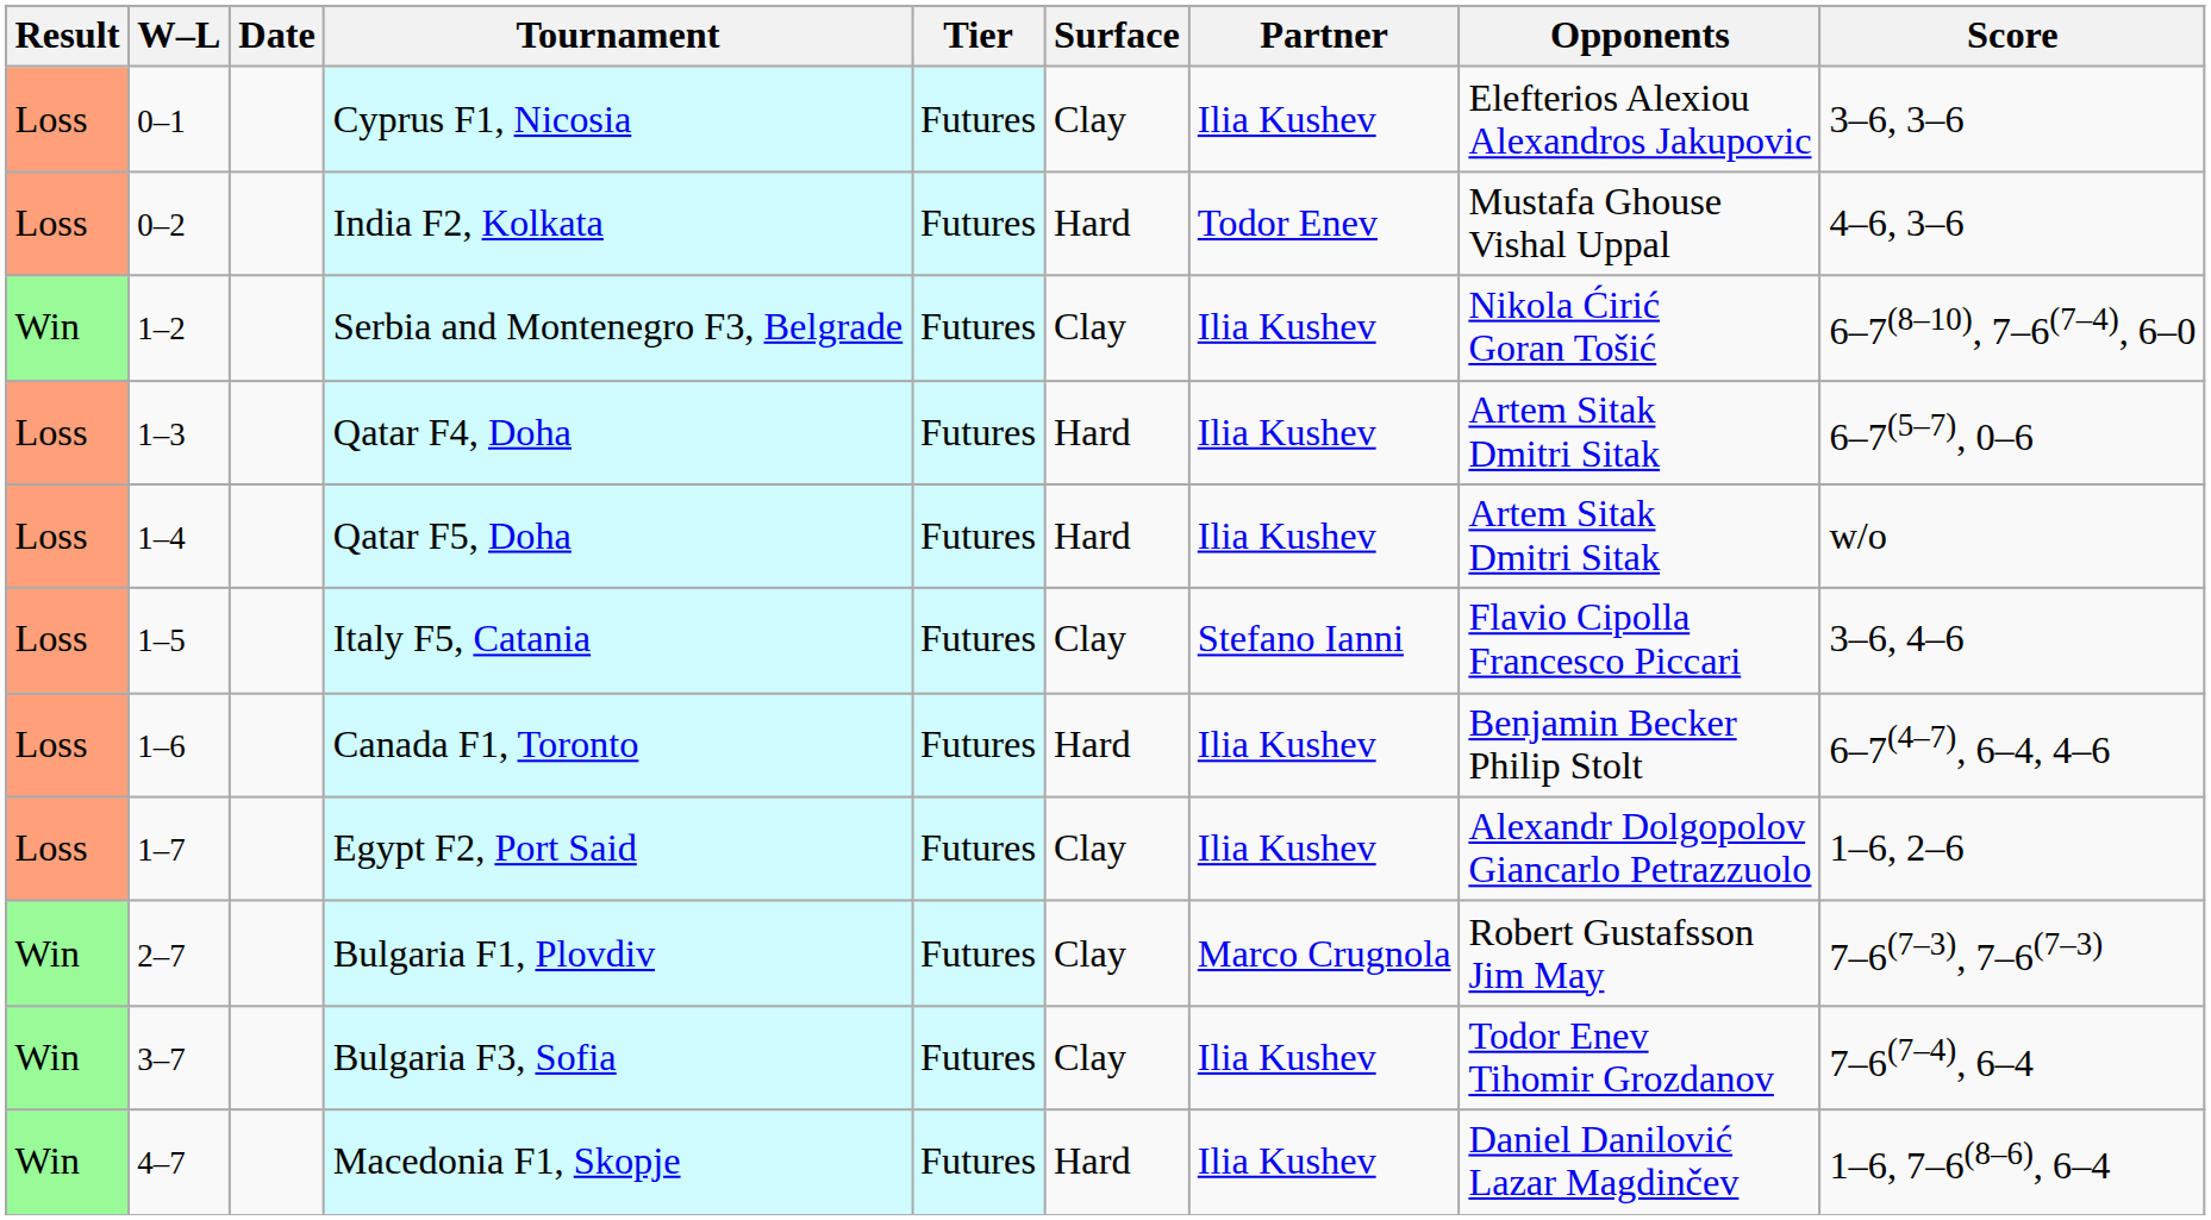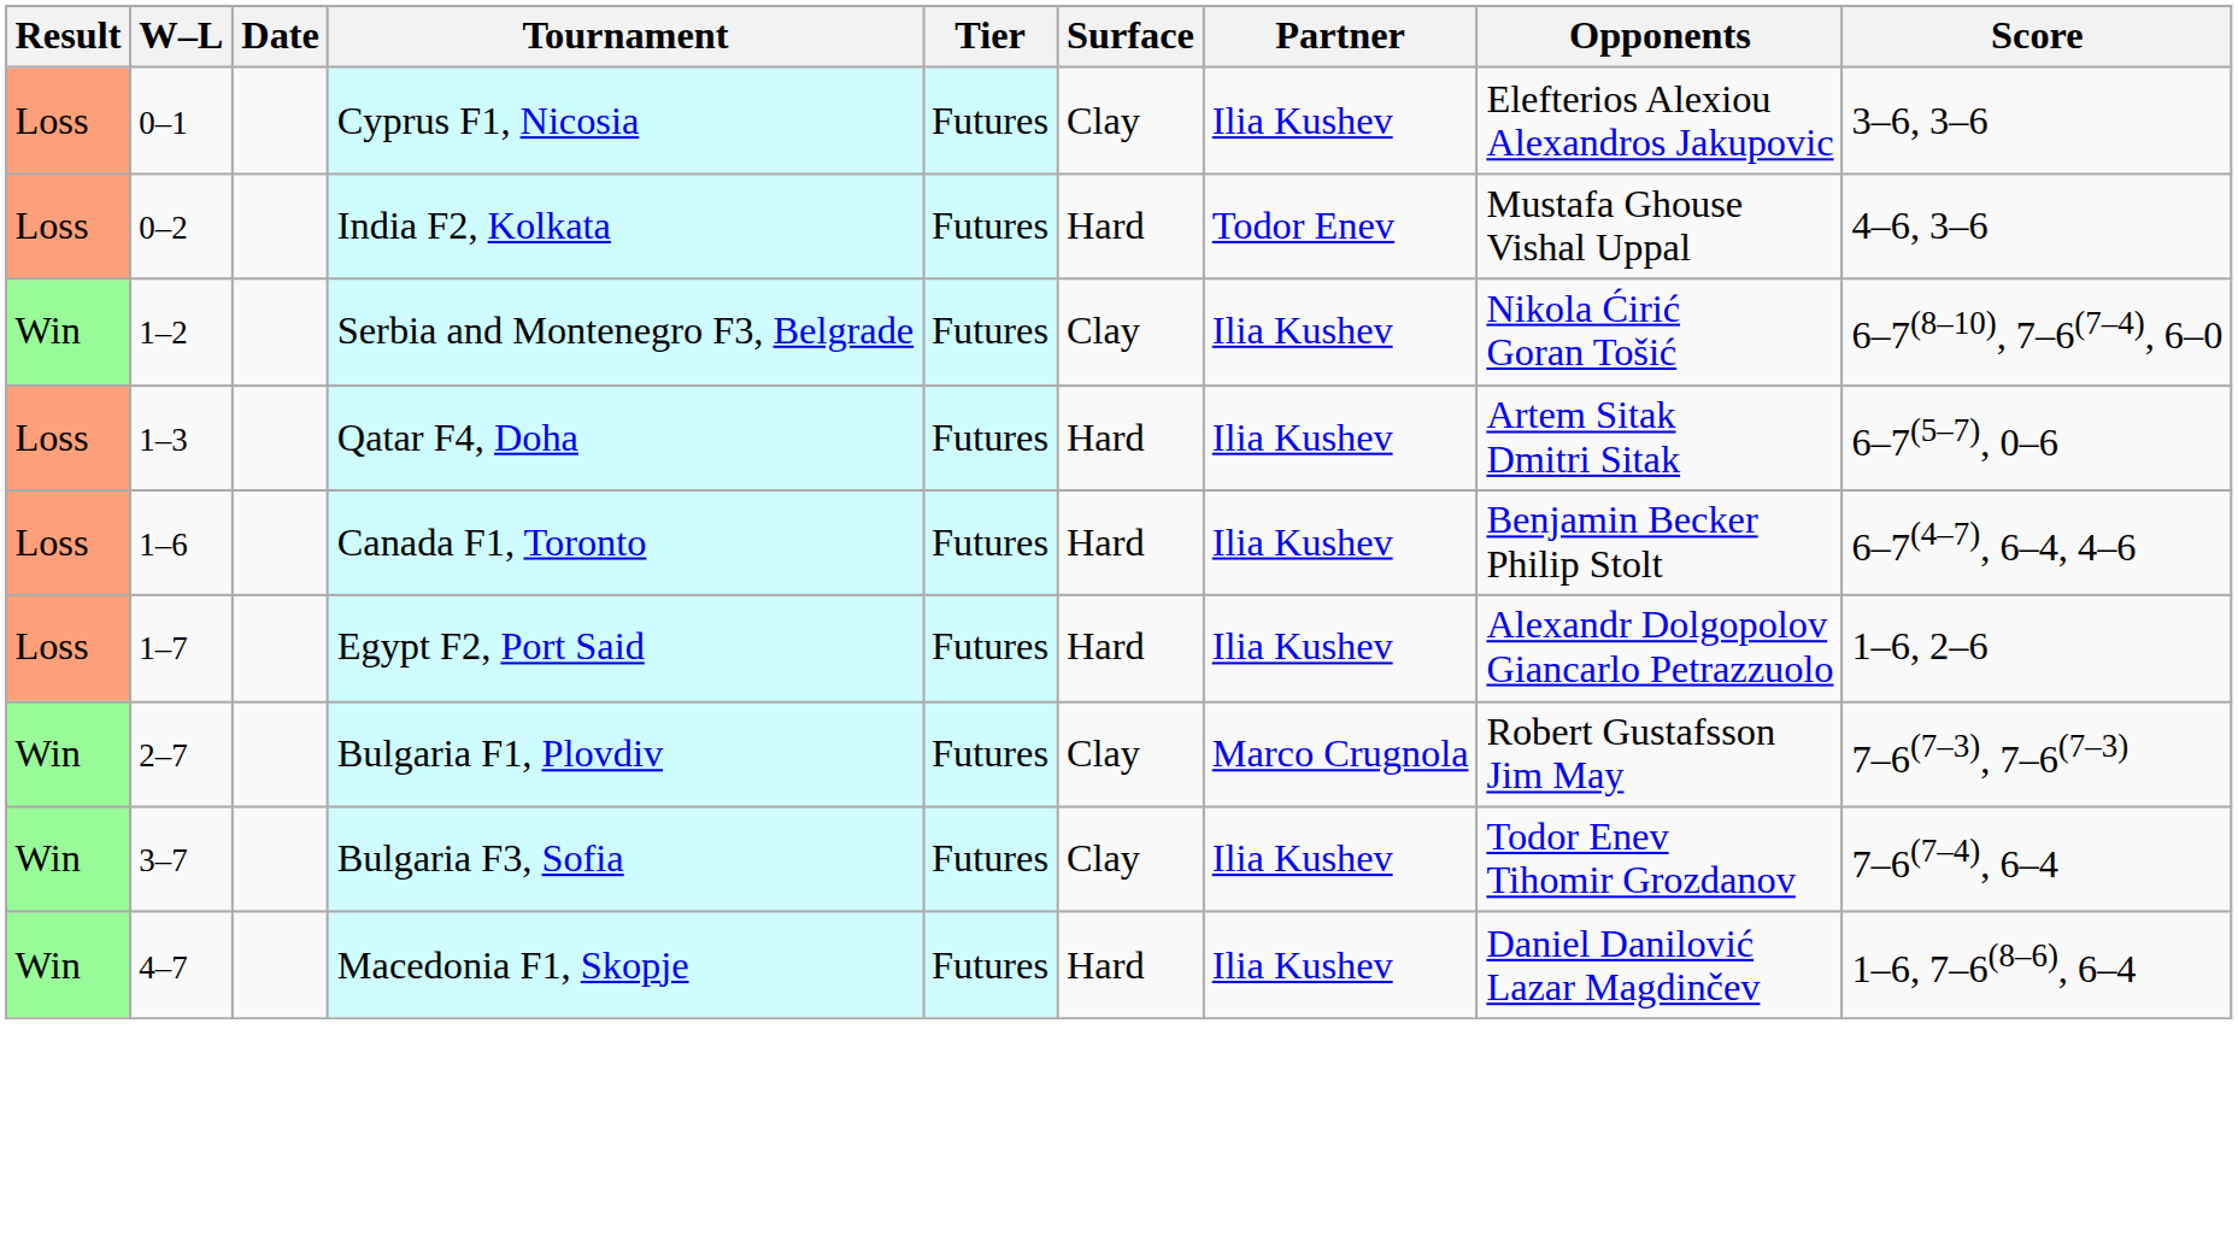- row: Loss | 1–4 | Qatar F5, Doha | Futures | Hard | Ilia Kushev | Artem Sitak Dmitri Sitak | w/o
- row: Loss | 1–5 | Italy F5, Catania | Futures | Clay | Stefano Ianni | Flavio Cipolla Francesco Piccari | 3–6, 4–6
Egypt F2, Port Said | Surface: Clay -> Hard
